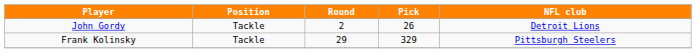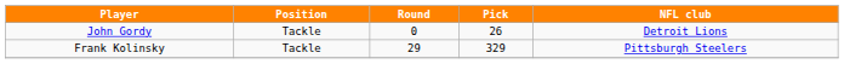John Gordy | Round: 2 -> 0
